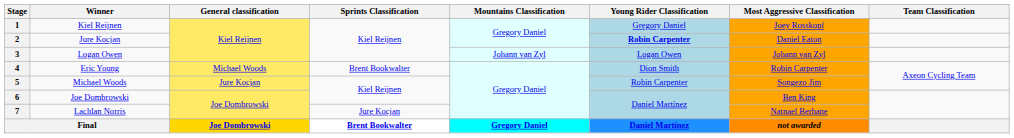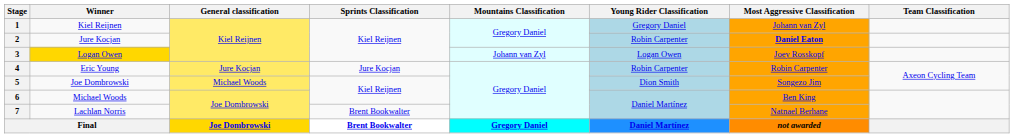1 | Most Aggressive Classification: Joey Rosskopf -> Johann van Zyl
2 | Young Rider Classification: bold -> normal
2 | Most Aggressive Classification: normal -> bold
3 | Winner: no background -> gold background
3 | Most Aggressive Classification: Johann van Zyl -> Joey Rosskopf
4 | General classification: Michael Woods -> Jure Kocjan
4 | Sprints Classification: Brent Bookwalter -> Jure Kocjan
4 | Young Rider Classification: Dion Smith -> Robin Carpenter
5 | Winner: Michael Woods -> Joe Dombrowski
5 | General classification: Jure Kocjan -> Michael Woods
5 | Young Rider Classification: Robin Carpenter -> Dion Smith
6 | Winner: Joe Dombrowski -> Michael Woods
7 | Sprints Classification: Jure Kocjan -> Brent Bookwalter
